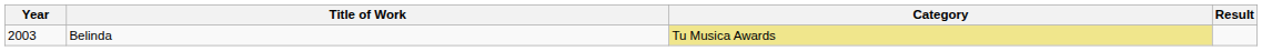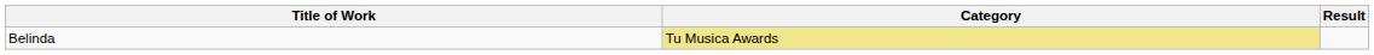- column: Year | 2003
